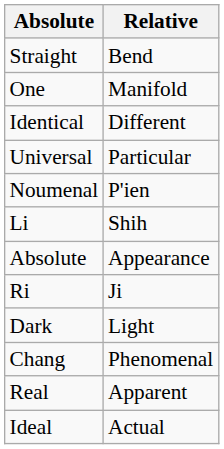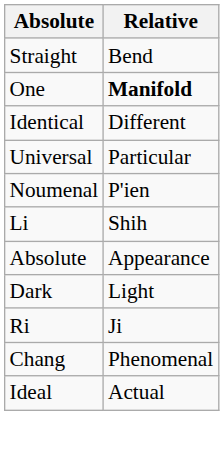One | Relative: normal -> bold
rows swapped: Dark <-> Ri
- row: Real | Apparent
